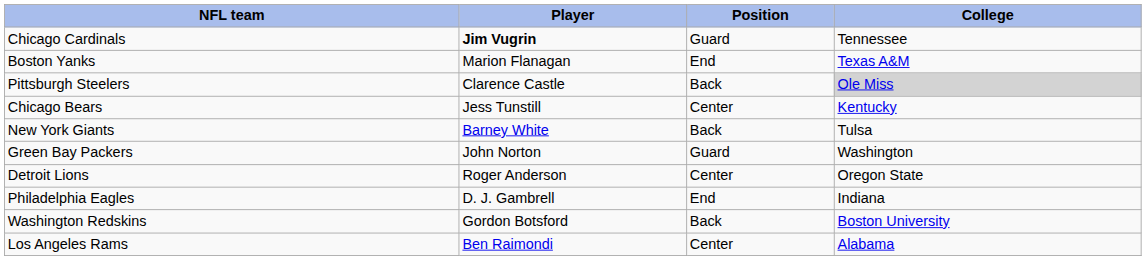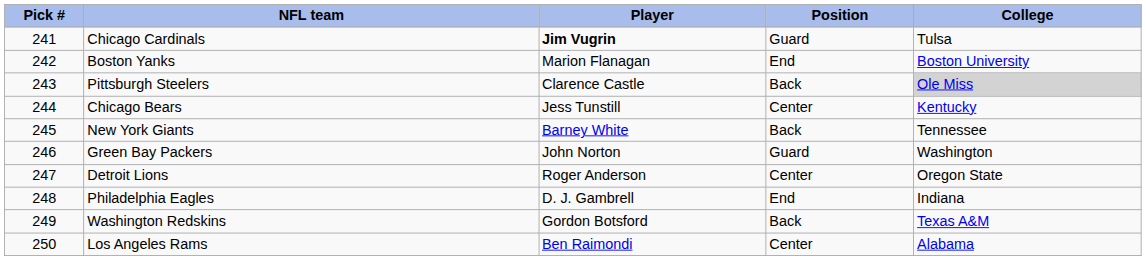+ column: Pick # | 241 | 242 | 243 | 244 | 245 | 246 | 247 | 248 | 249 | 250
Chicago Cardinals | College: Tennessee -> Tulsa
Boston Yanks | College: Texas A&M -> Boston University
New York Giants | College: Tulsa -> Tennessee
Washington Redskins | College: Boston University -> Texas A&M
